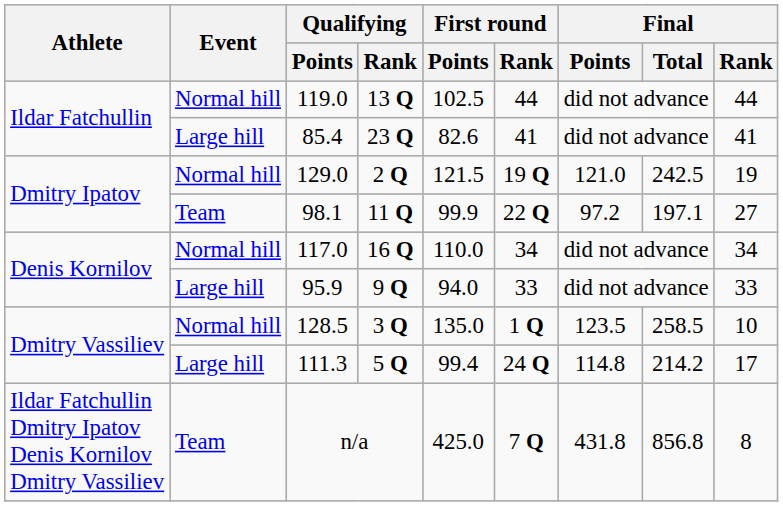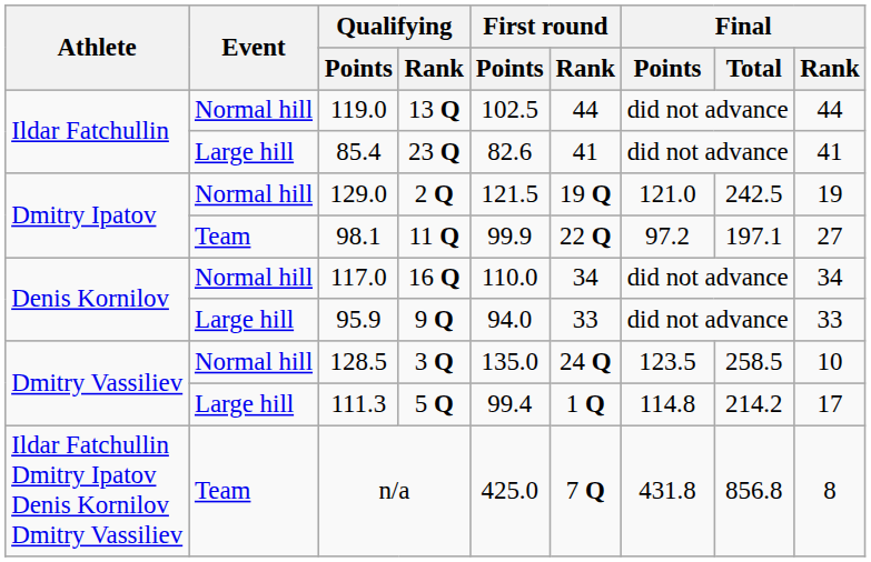128.5 | First round / Rank: 1 Q -> 24 Q
111.3 | First round / Rank: 24 Q -> 1 Q
